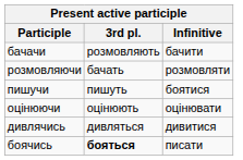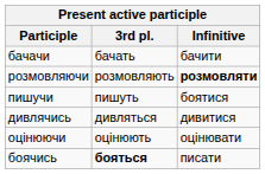бачачи | 3rd pl.: розмовляють -> бачать
розмовляючи | 3rd pl.: бачать -> розмовляють
розмовляючи | Infinitive: normal -> bold
rows swapped: оцінюючи <-> дивлячись
